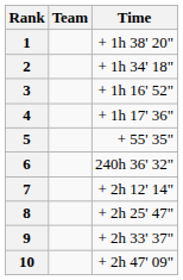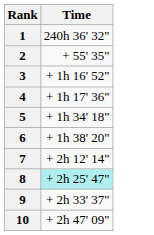- column: Team
1 | Time: + 1h 38' 20" -> 240h 36' 32"
2 | Time: + 1h 34' 18" -> + 55' 35"
5 | Time: + 55' 35" -> + 1h 34' 18"
6 | Time: 240h 36' 32" -> + 1h 38' 20"
8 | Time: no background -> paleturquoise background
